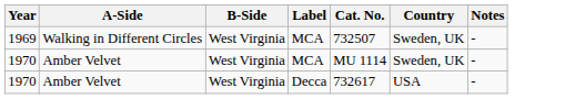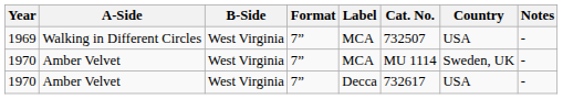+ column: Format | 7” | 7” | 7”
1969 | Country: Sweden, UK -> USA
